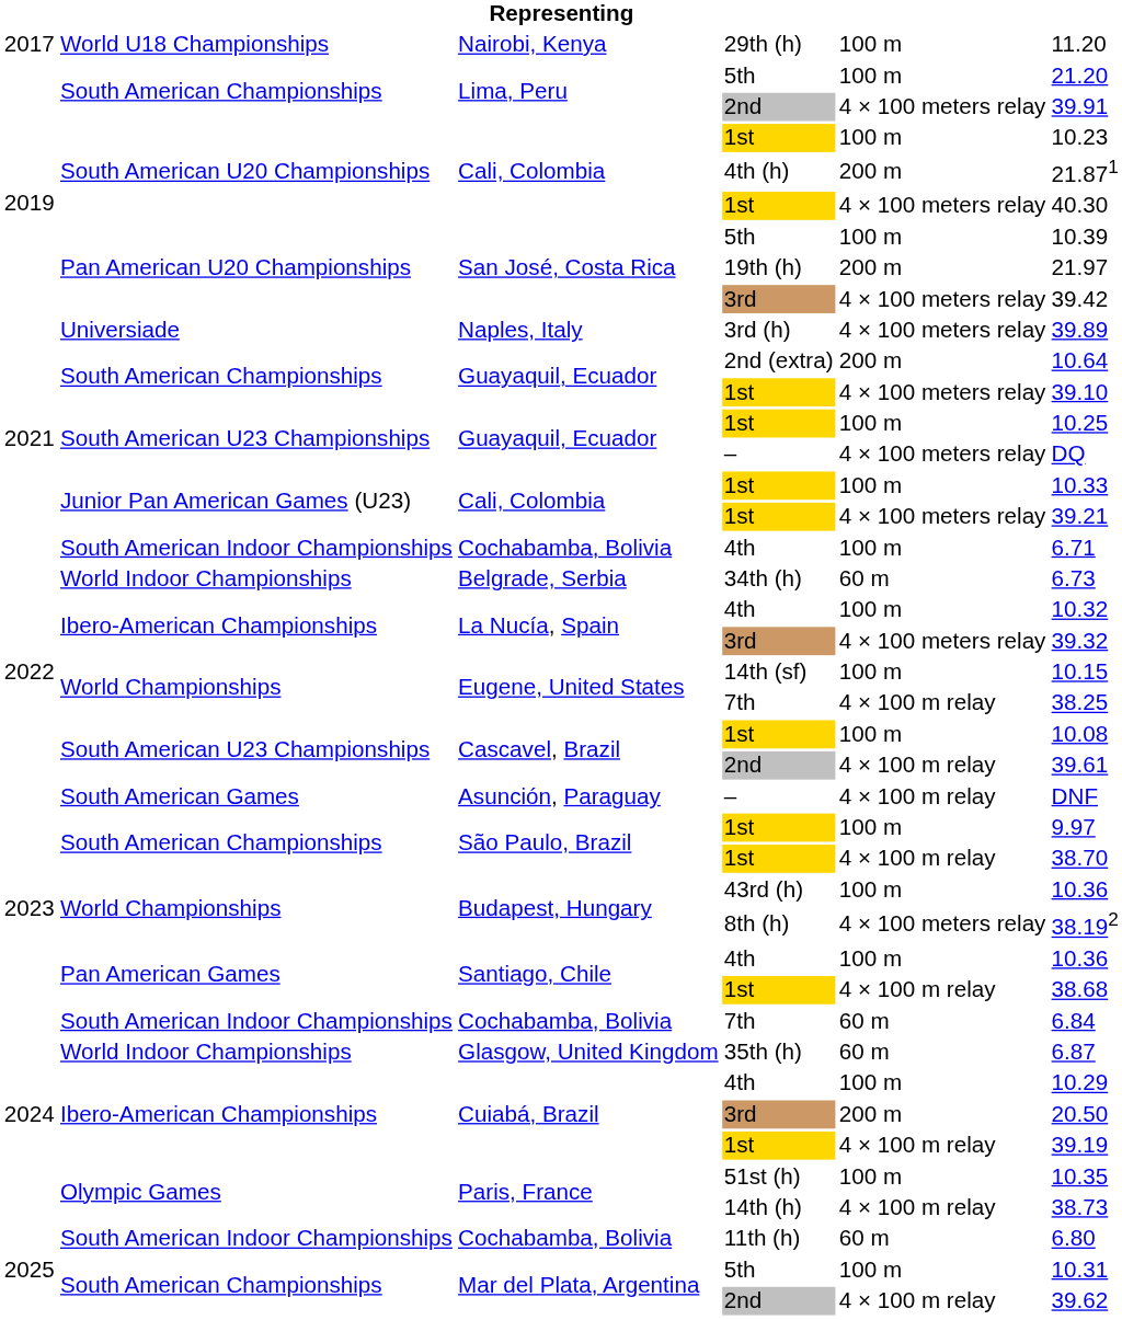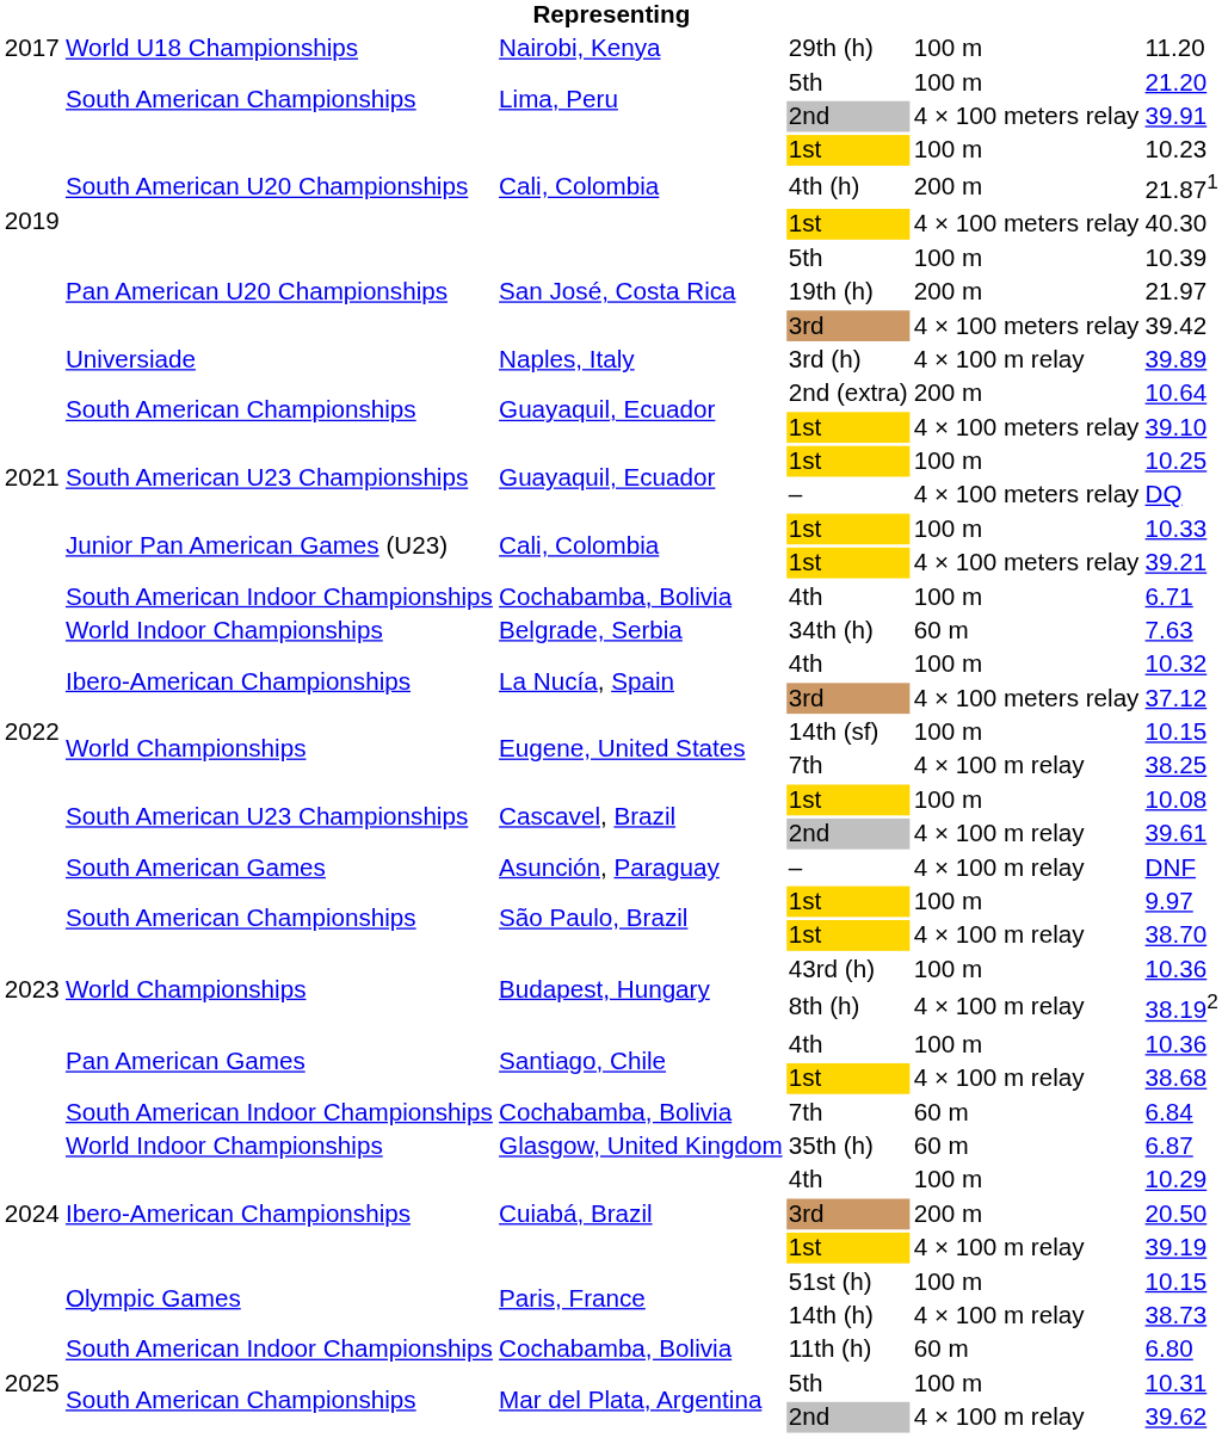3rd (h) | column 5: 4 × 100 meters relay -> 4 × 100 m relay
34th (h) | column 6: 6.73 -> 7.63
La Nucía, Spain / 3rd | column 6: 39.32 -> 37.12
8th (h) | column 5: 4 × 100 meters relay -> 4 × 100 m relay
51st (h) | column 6: 10.35 -> 10.15
